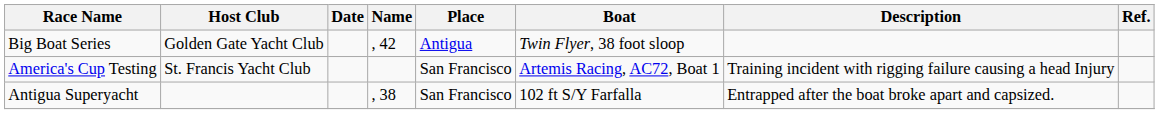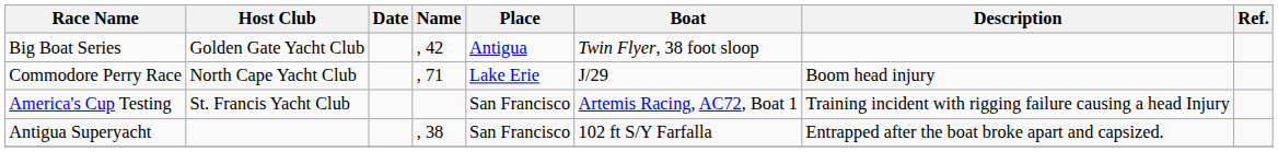+ row: Commodore Perry Race | North Cape Yacht Club | , 71 | Lake Erie | J/29 | Boom head injury
